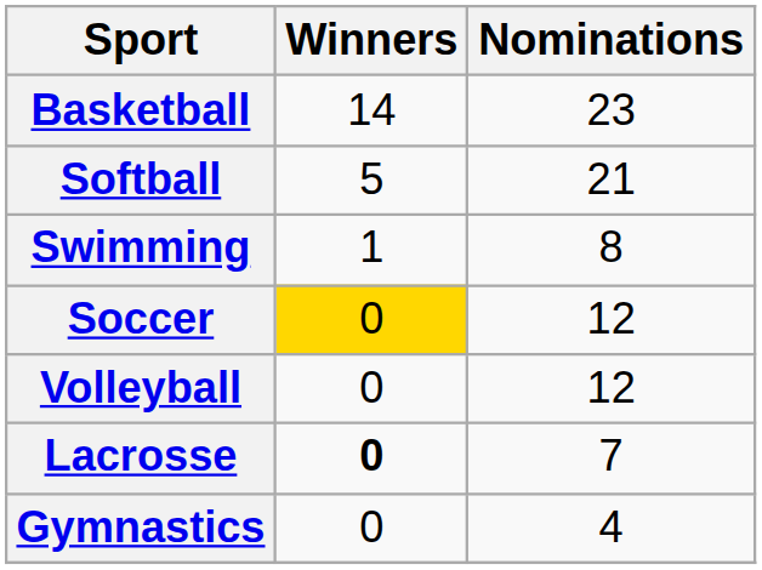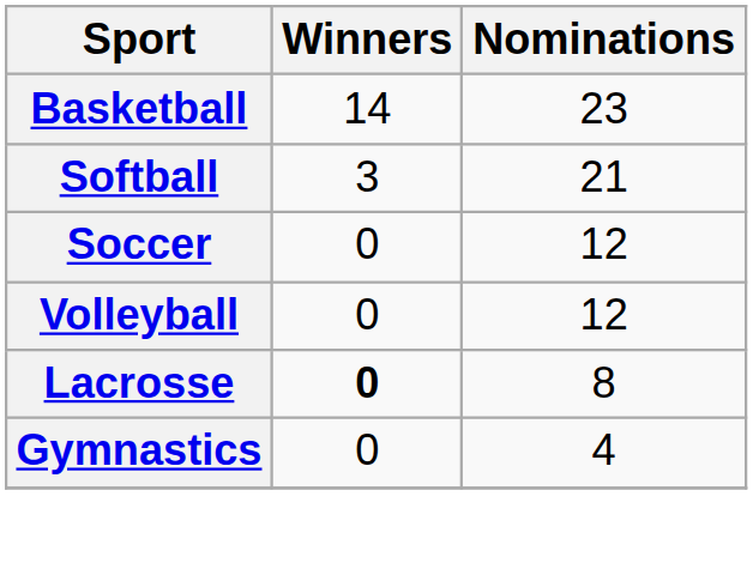Softball | Winners: 5 -> 3
- row: Swimming | 1 | 8
Soccer | Winners: gold background -> no background
Lacrosse | Nominations: 7 -> 8
